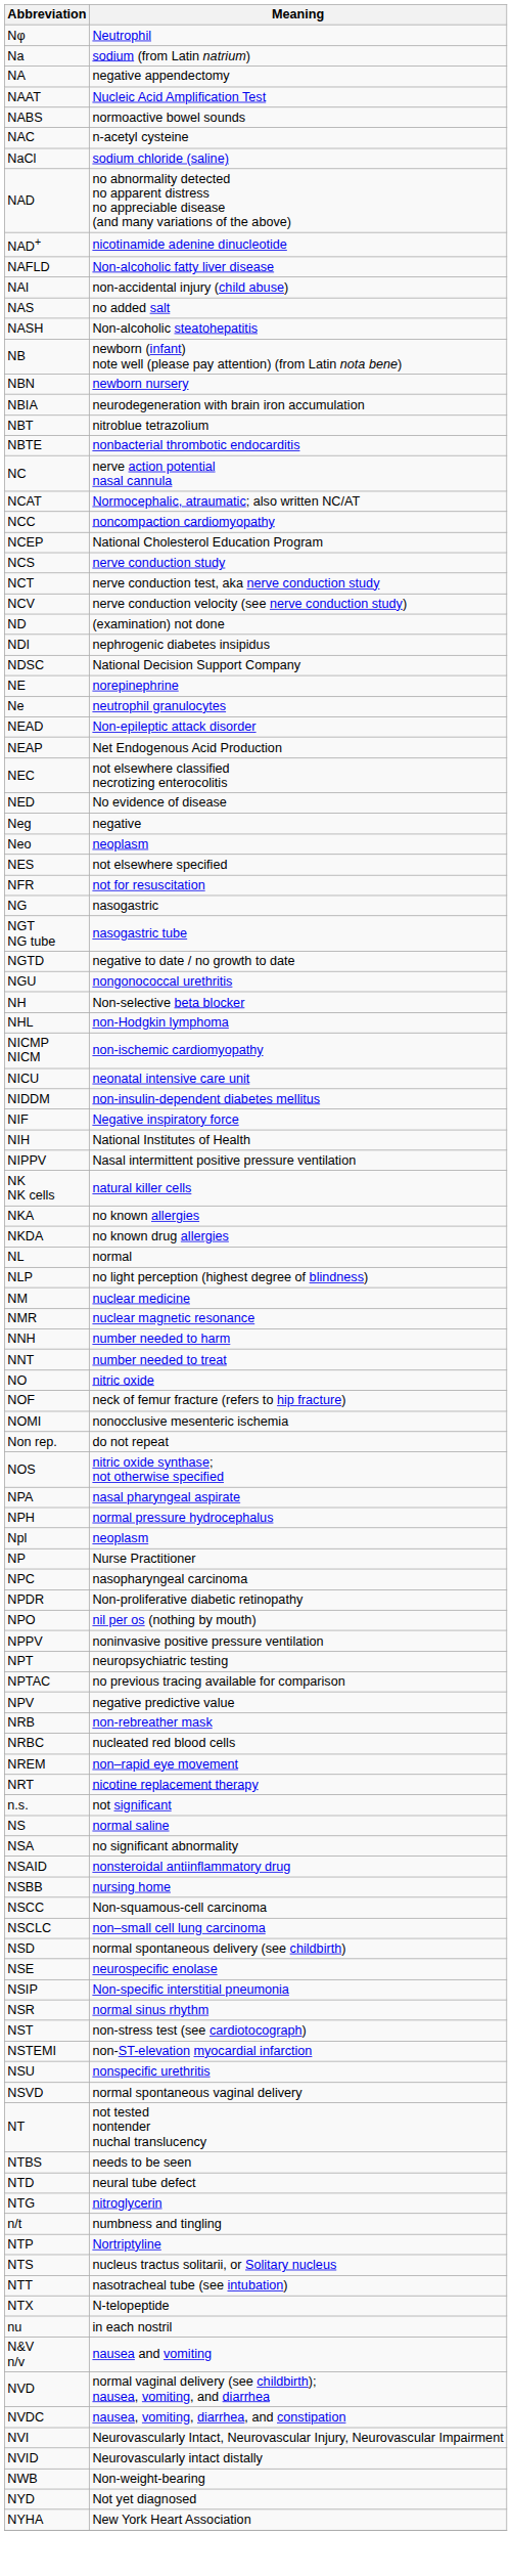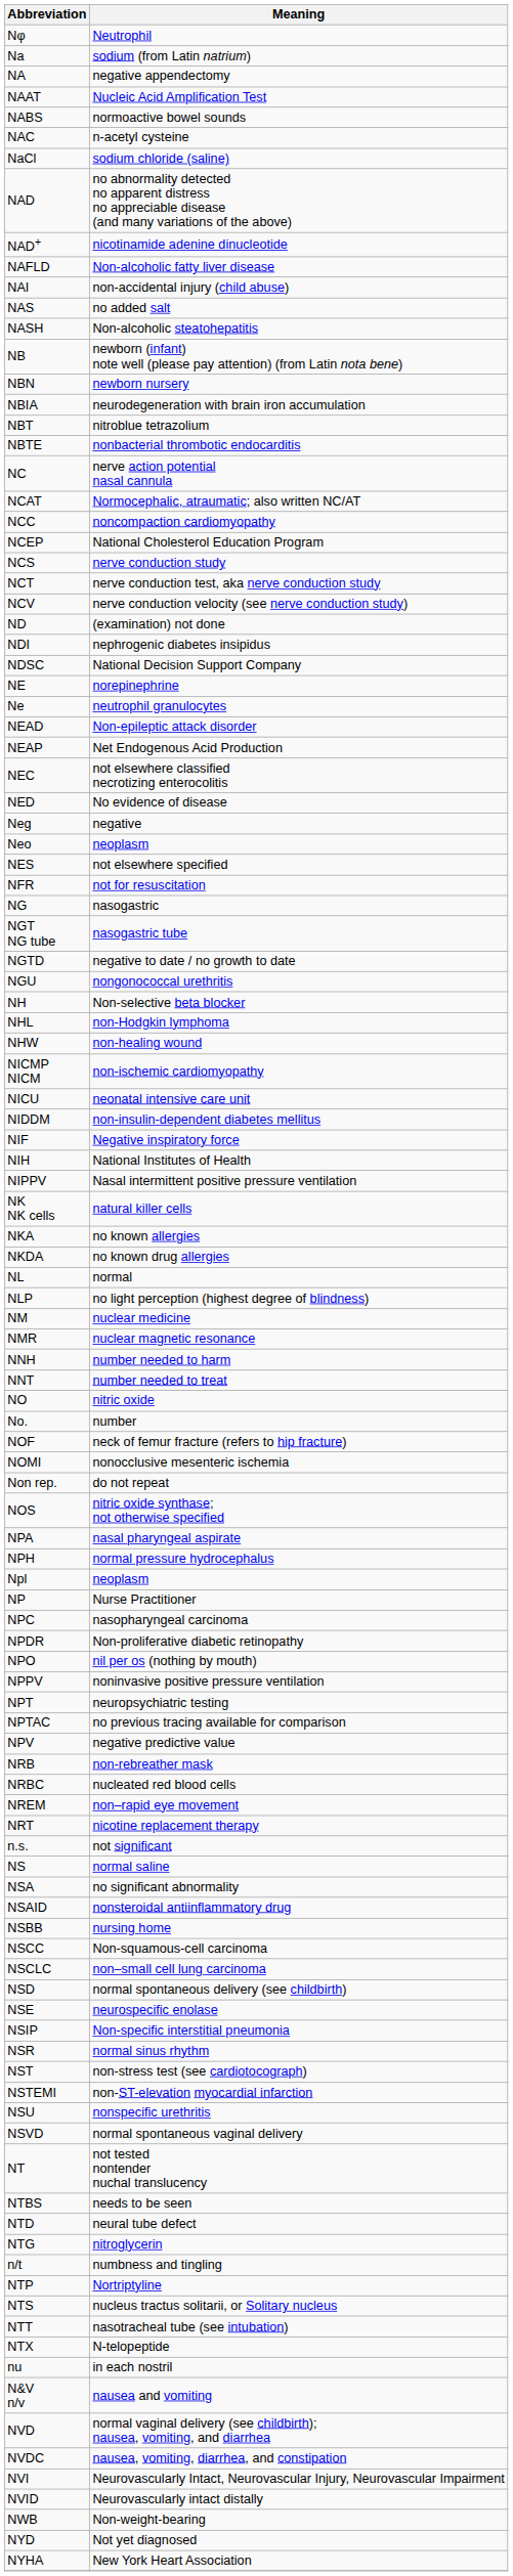+ row: NHW | non-healing wound
+ row: No. | number
